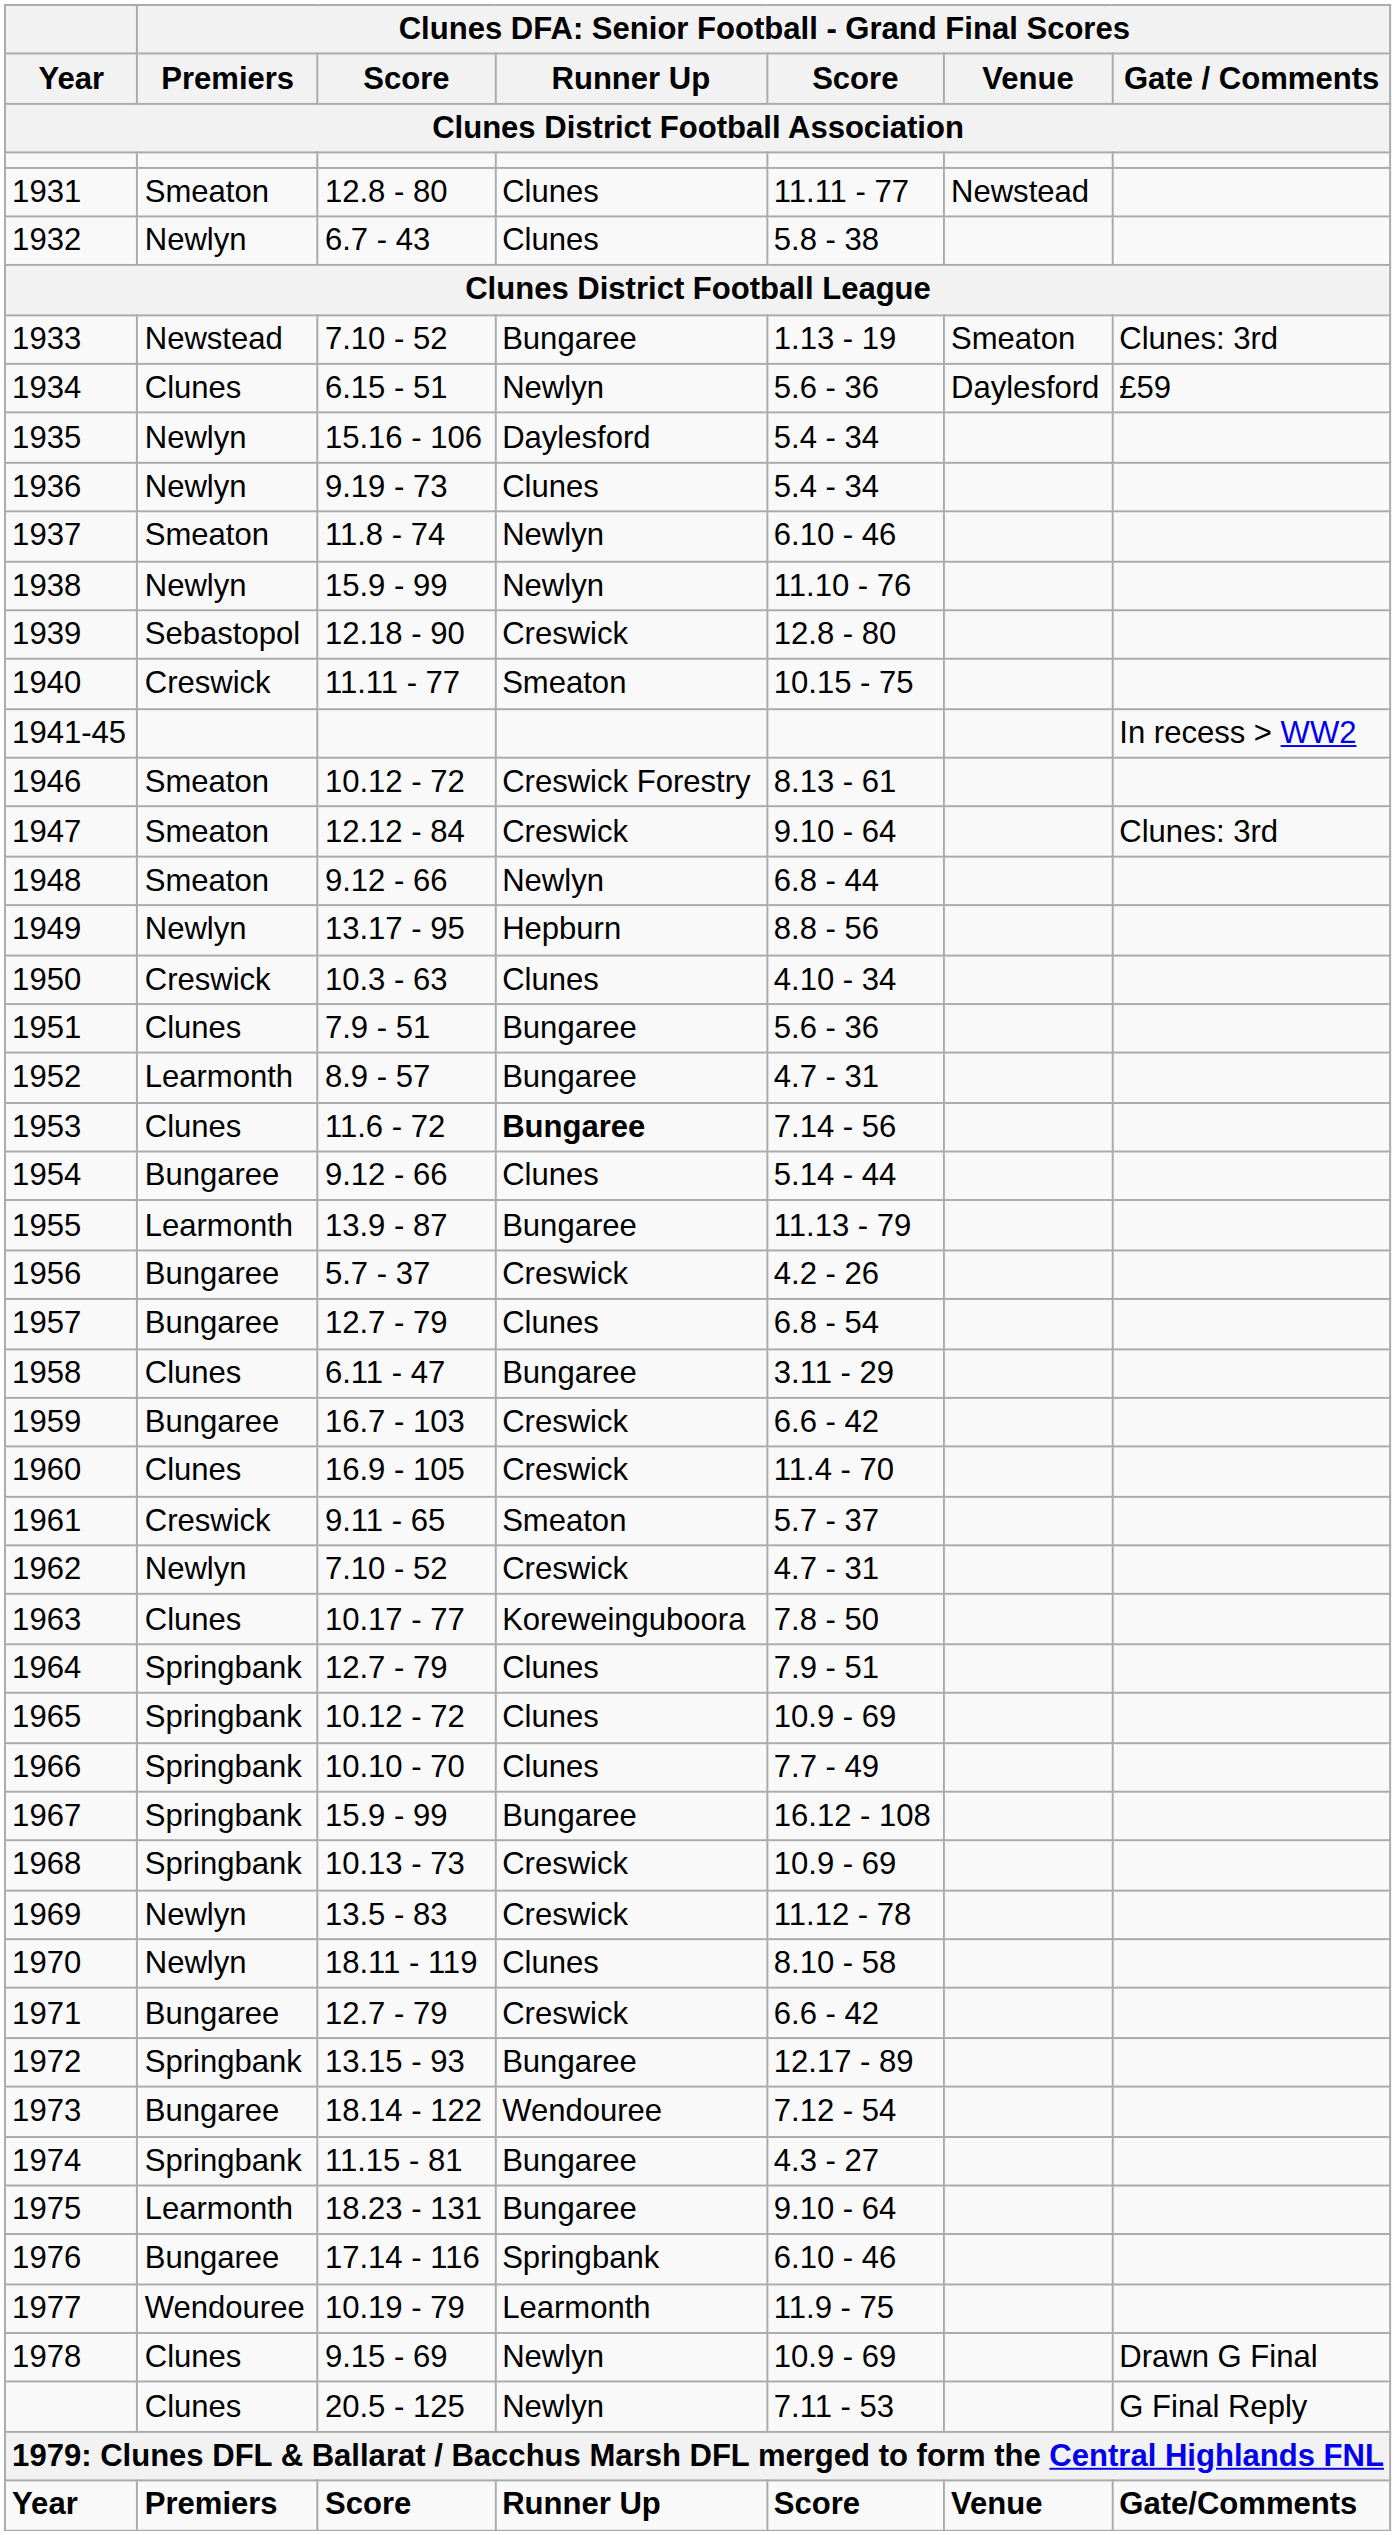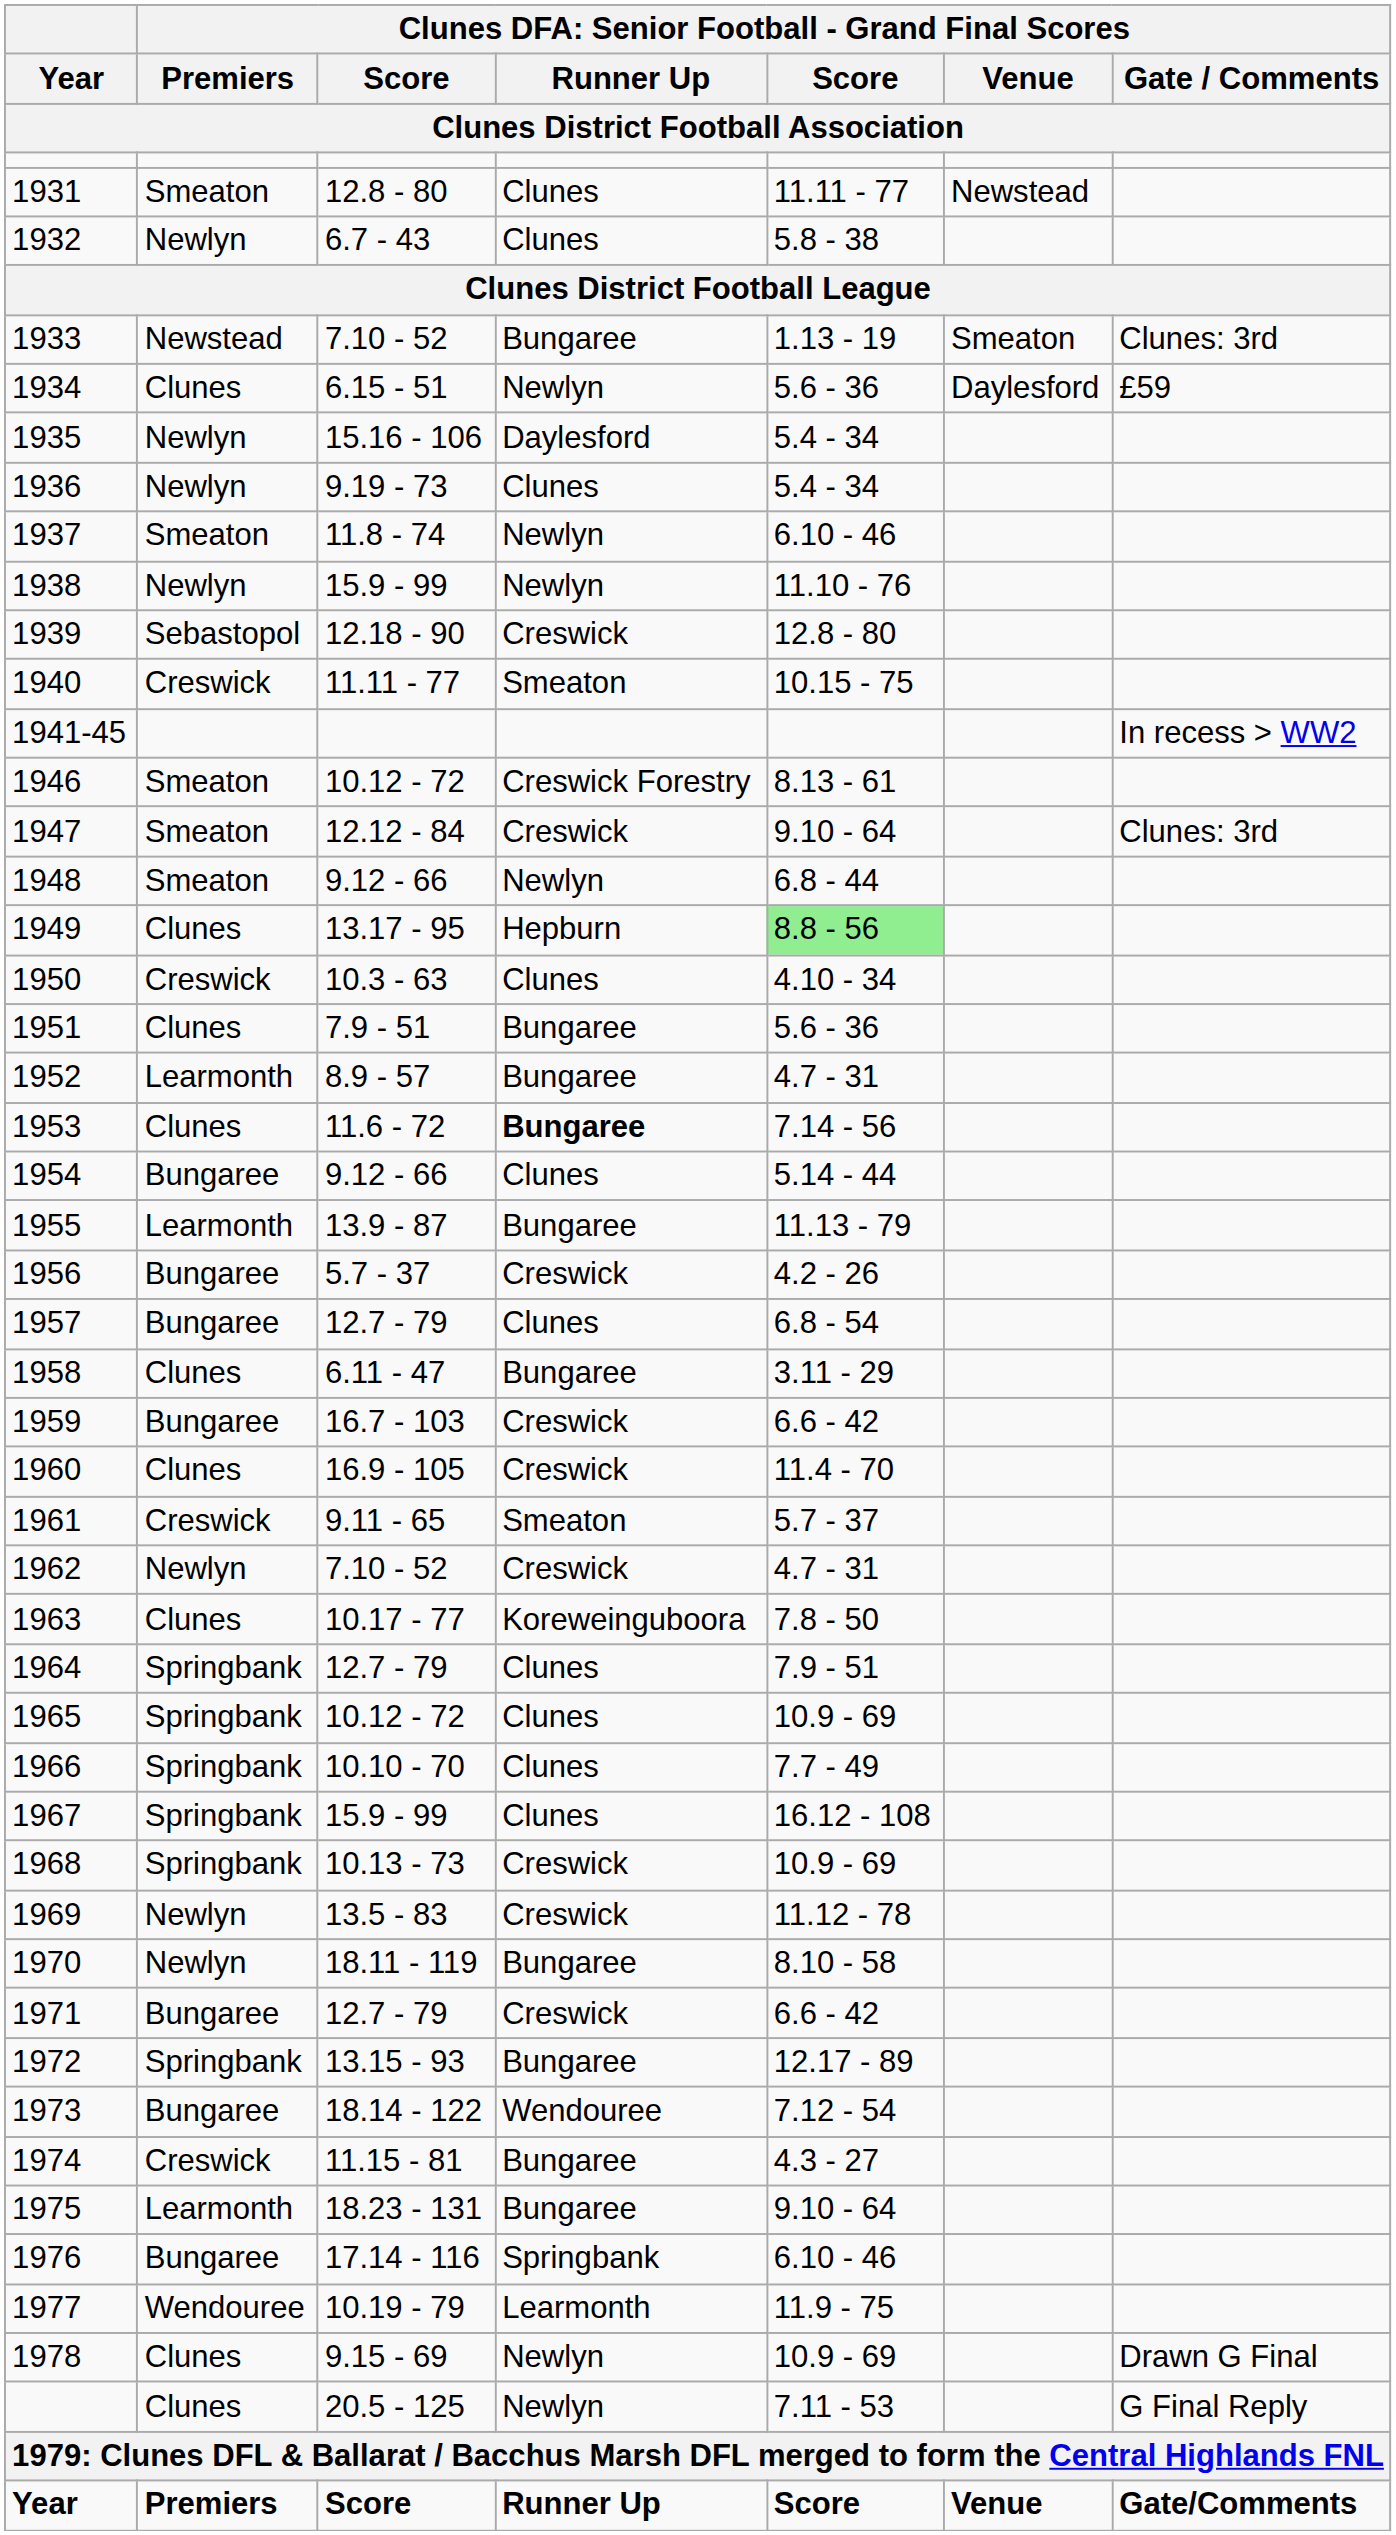1949 | column 2: Newlyn -> Clunes
1949 | column 5: no background -> lightgreen background
1967 | column 4: Bungaree -> Clunes
1970 | column 4: Clunes -> Bungaree
1974 | column 2: Springbank -> Creswick
